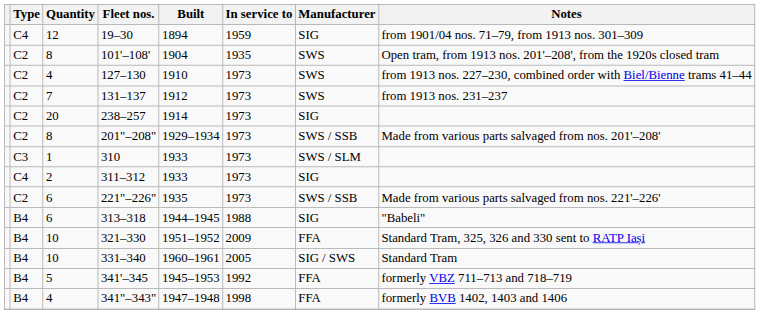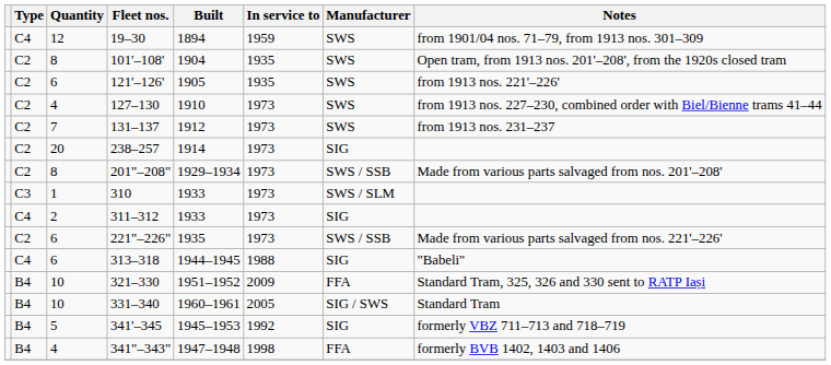19–30 | Manufacturer: SIG -> SWS
+ row: C2 | 6 | 121'–126' | 1905 | 1935 | SWS | from 1913 nos. 221'–226'
313–318 | Type: B4 -> C4
341'–345 | Manufacturer: FFA -> SIG
